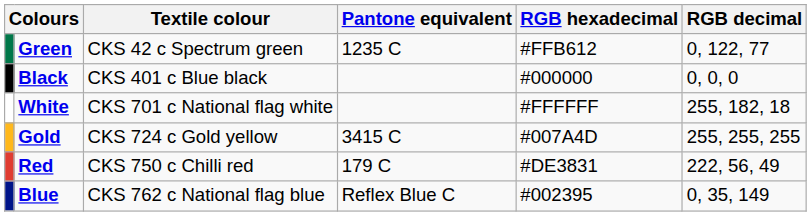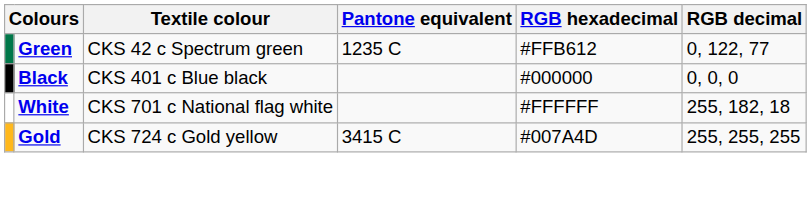- row: Red | CKS 750 c Chilli red | 179 C | #DE3831 | 222, 56, 49
- row: Blue | CKS 762 c National flag blue | Reflex Blue C | #002395 | 0, 35, 149
